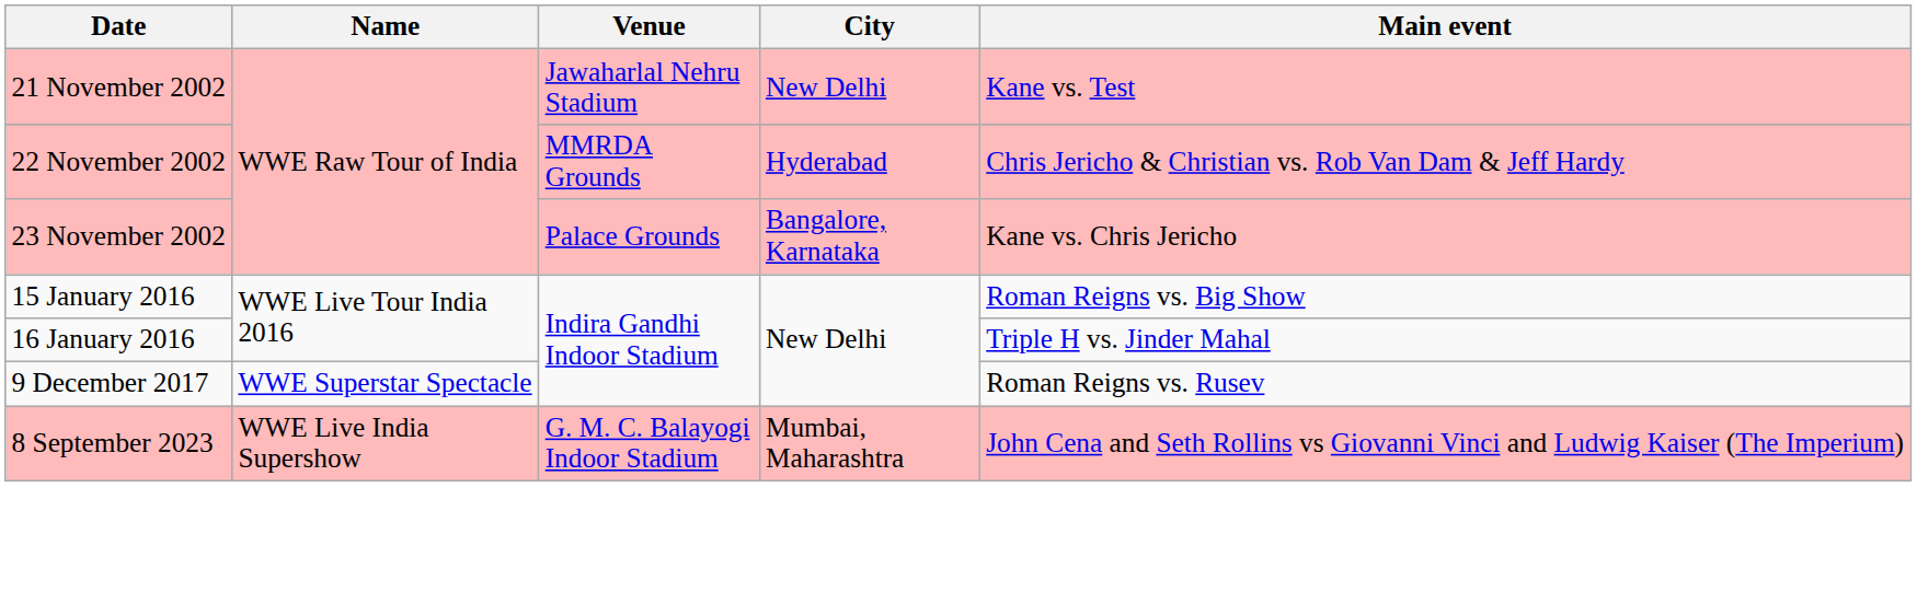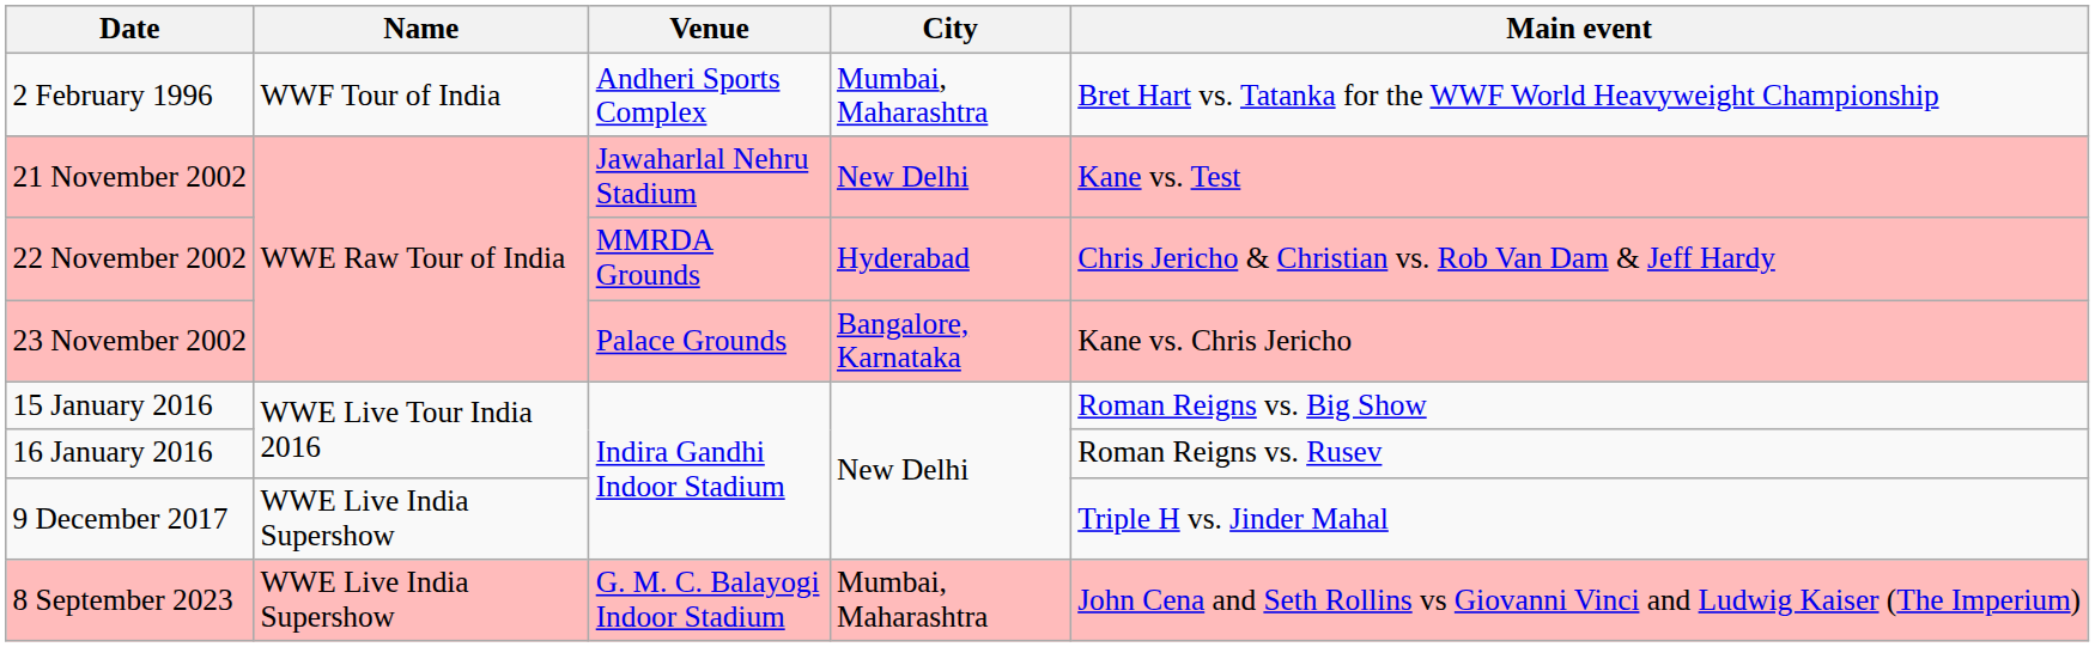+ row: 2 February 1996 | WWF Tour of India | Andheri Sports Complex | Mumbai, Maharashtra | Bret Hart vs. Tatanka for the WWF World Heavyweight Championship
16 January 2016 | Main event: Triple H vs. Jinder Mahal -> Roman Reigns vs. Rusev
9 December 2017 | Name: WWE Superstar Spectacle -> WWE Live India Supershow
9 December 2017 | Main event: Roman Reigns vs. Rusev -> Triple H vs. Jinder Mahal
